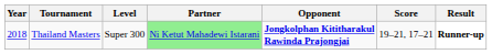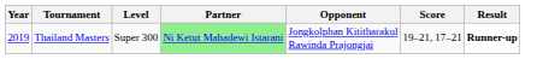Thailand Masters | Year: 2018 -> 2019
Thailand Masters | Opponent: bold -> normal
